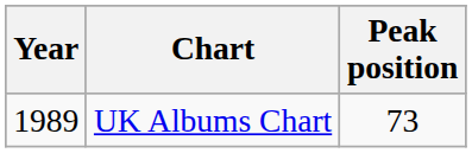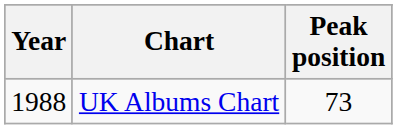UK Albums Chart | Year: 1989 -> 1988
